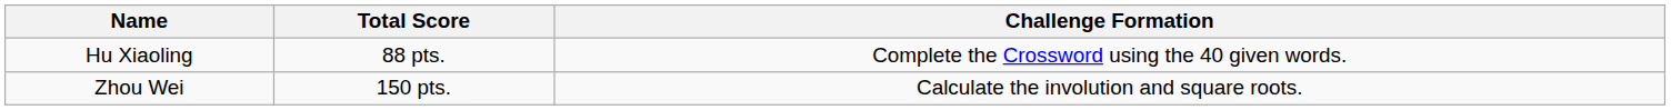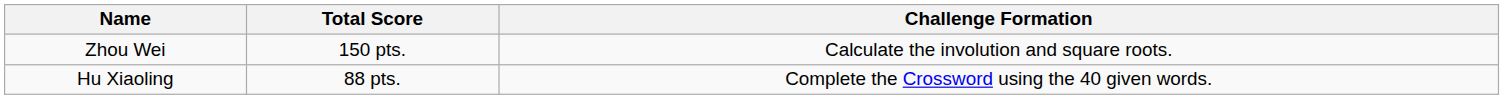rows swapped: Hu Xiaoling <-> Zhou Wei
